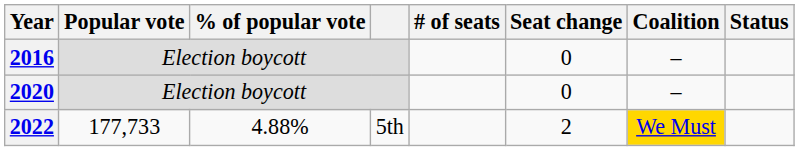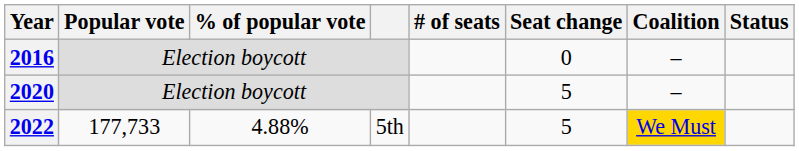2020 | Seat change: 0 -> 5
2022 | Seat change: 2 -> 5
